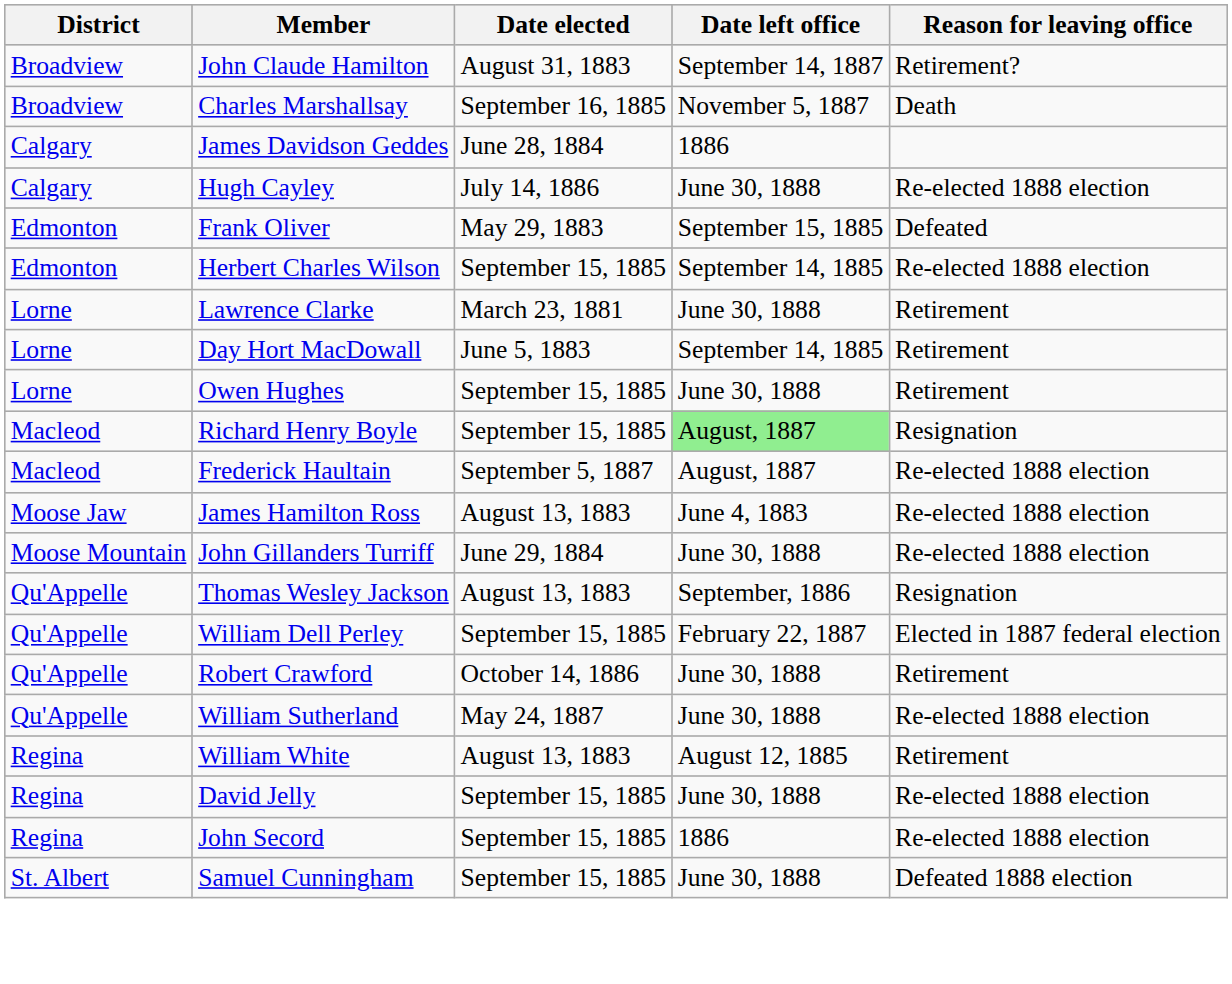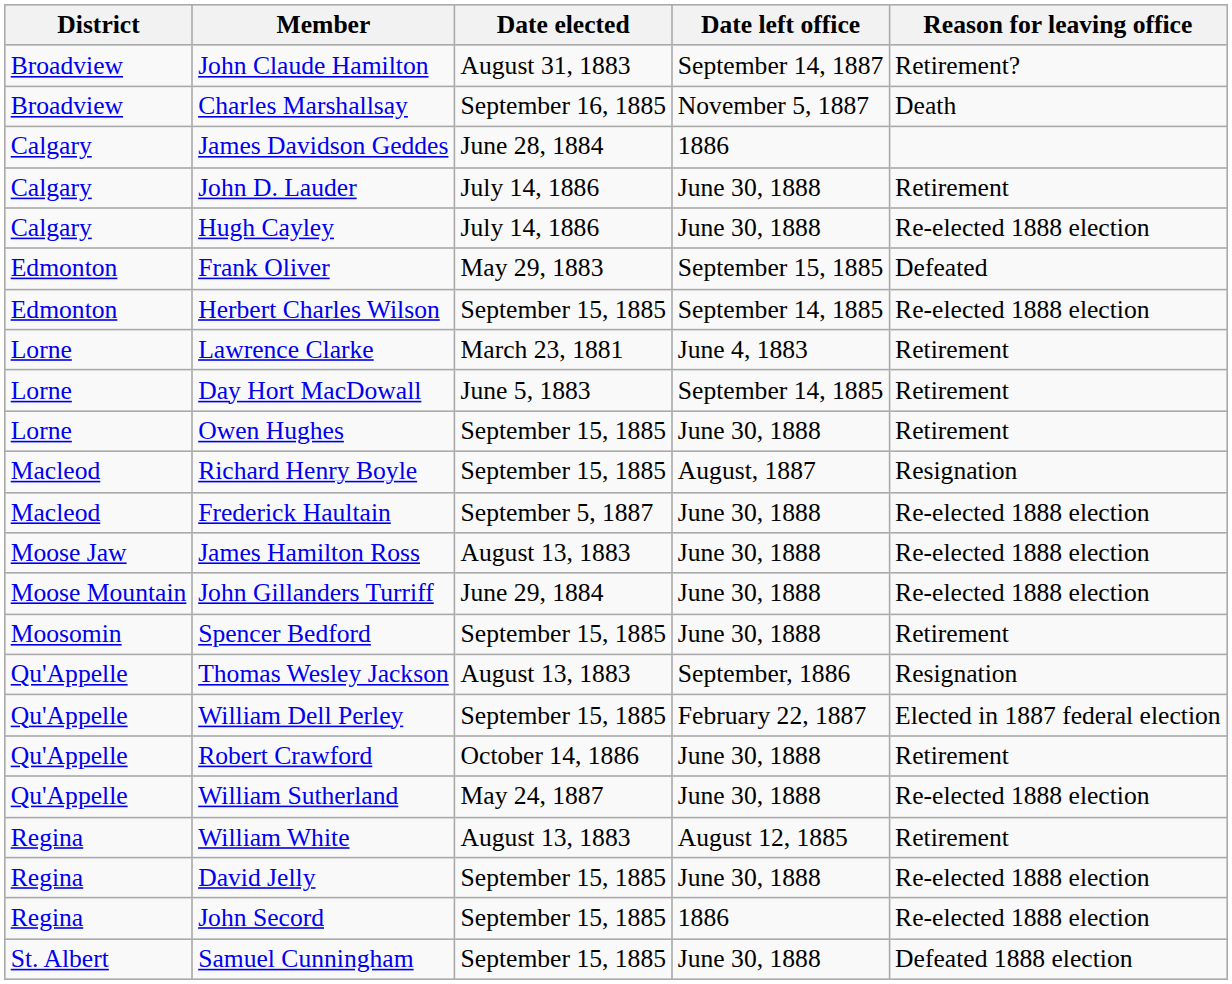+ row: Calgary | John D. Lauder | July 14, 1886 | June 30, 1888 | Retirement
Lawrence Clarke | Date left office: June 30, 1888 -> June 4, 1883
Richard Henry Boyle | Date left office: lightgreen background -> no background
Frederick Haultain | Date left office: August, 1887 -> June 30, 1888
James Hamilton Ross | Date left office: June 4, 1883 -> June 30, 1888
+ row: Moosomin | Spencer Bedford | September 15, 1885 | June 30, 1888 | Retirement
